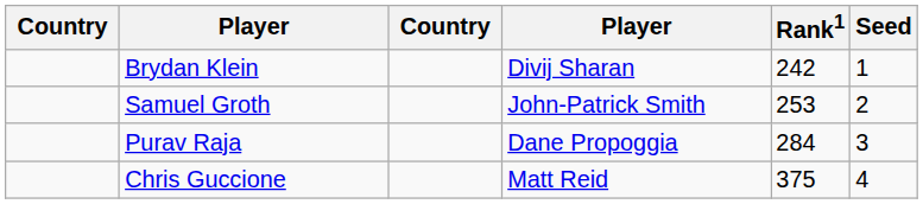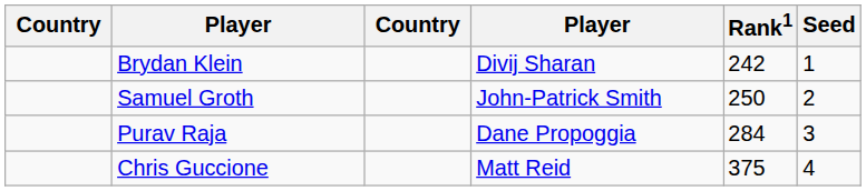Samuel Groth | Rank1: 253 -> 250
